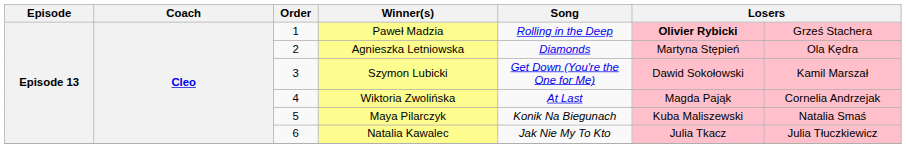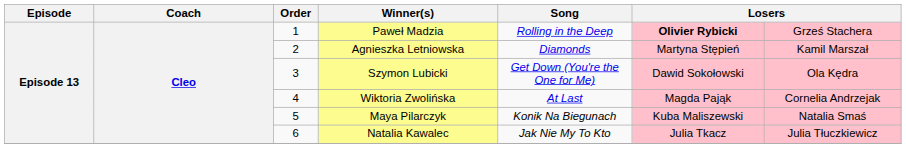Agnieszka Letniowska | column 7: Ola Kędra -> Kamil Marszał
Szymon Lubicki | column 7: Kamil Marszał -> Ola Kędra
